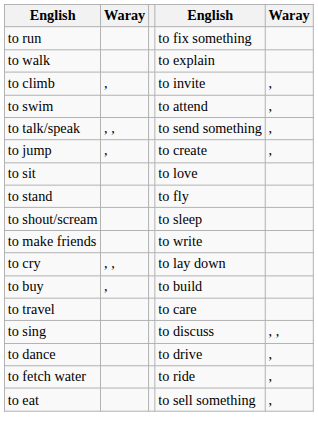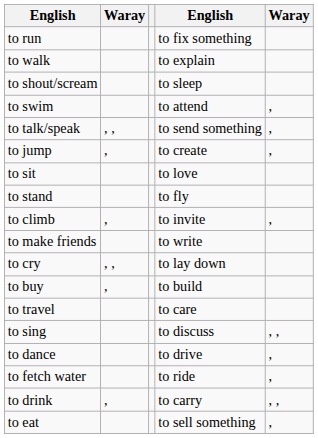rows swapped: to climb <-> to shout/scream
+ row: to drink | , | to carry | , ,
